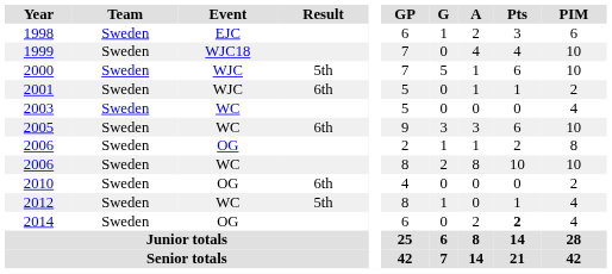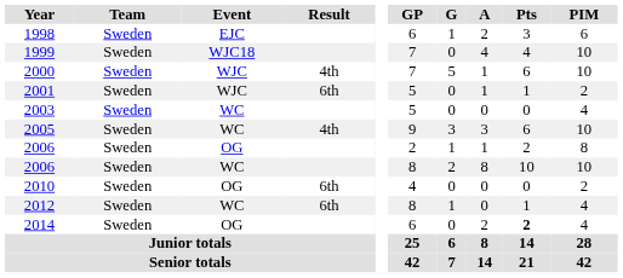2000 | Result: 5th -> 4th
2005 | Result: 6th -> 4th
2012 | Result: 5th -> 6th
